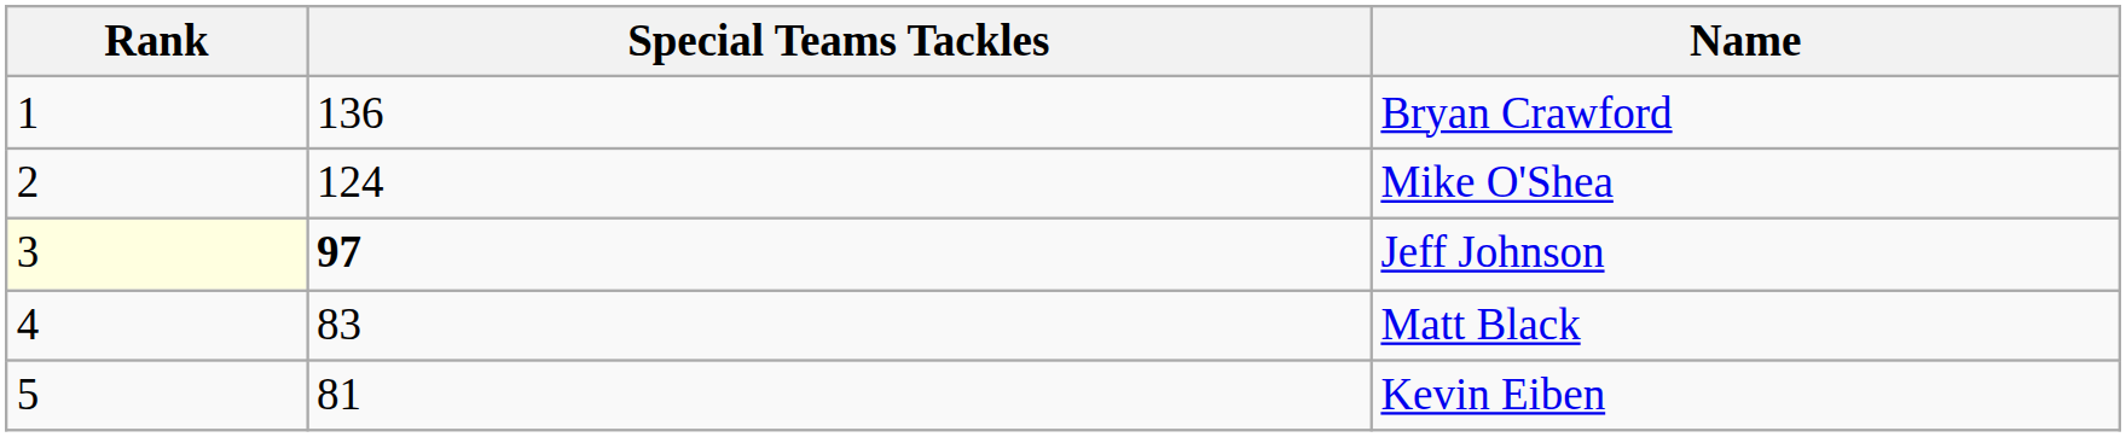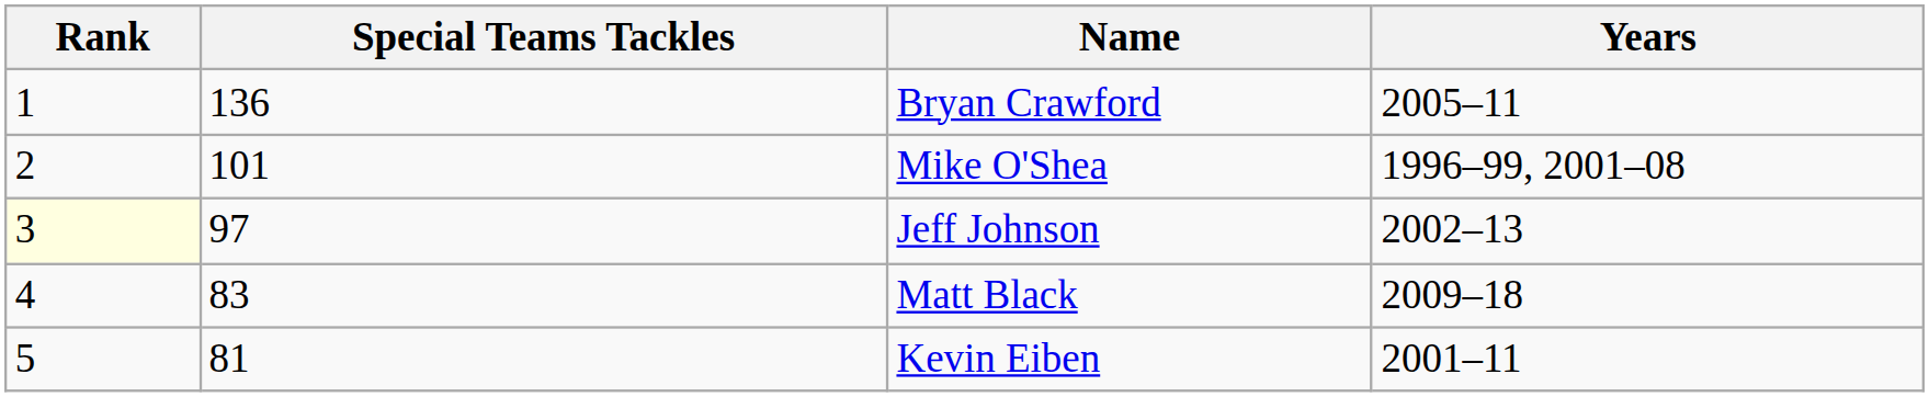+ column: Years | 2005–11 | 1996–99, 2001–08 | 2002–13 | 2009–18 | 2001–11
Mike O'Shea | Special Teams Tackles: 124 -> 101
Jeff Johnson | Special Teams Tackles: bold -> normal
